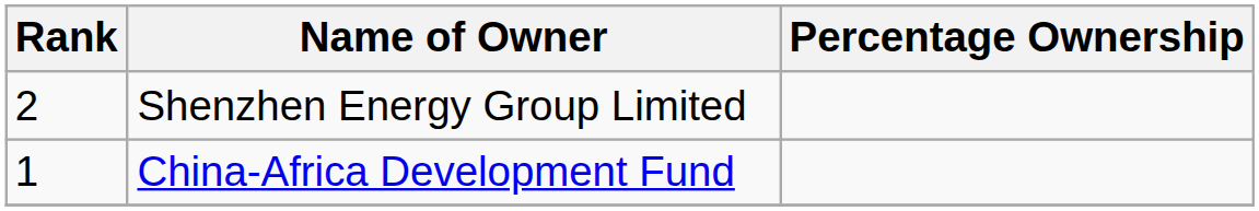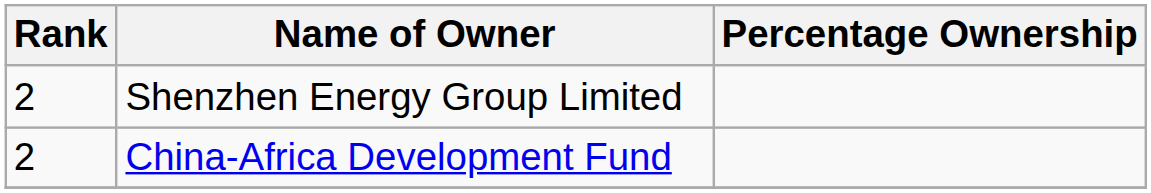China-Africa Development Fund | Rank: 1 -> 2
